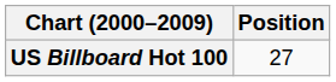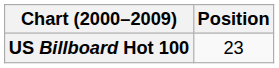US Billboard Hot 100 | Position: 27 -> 23
